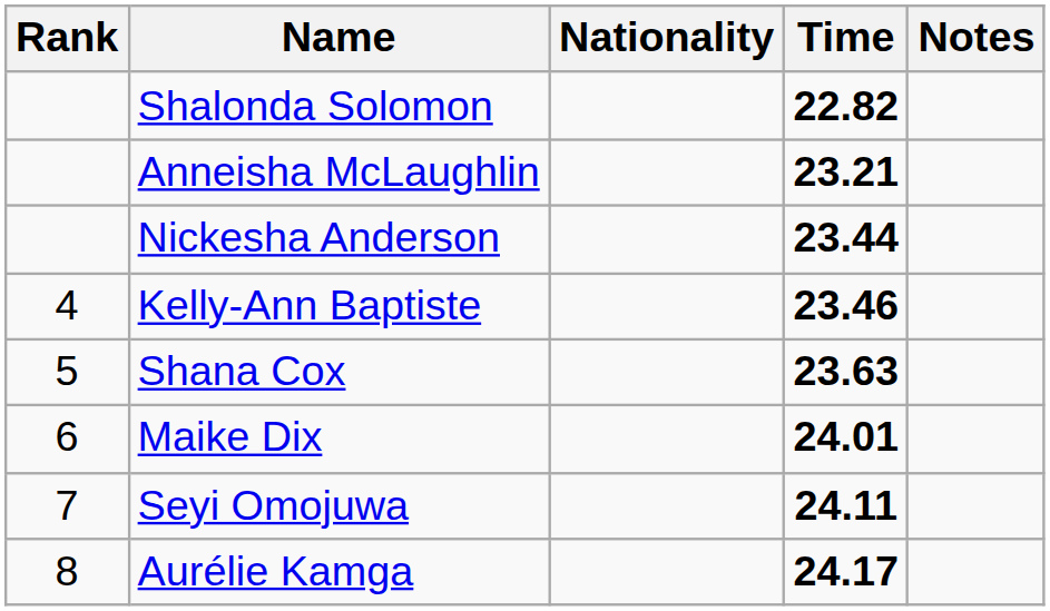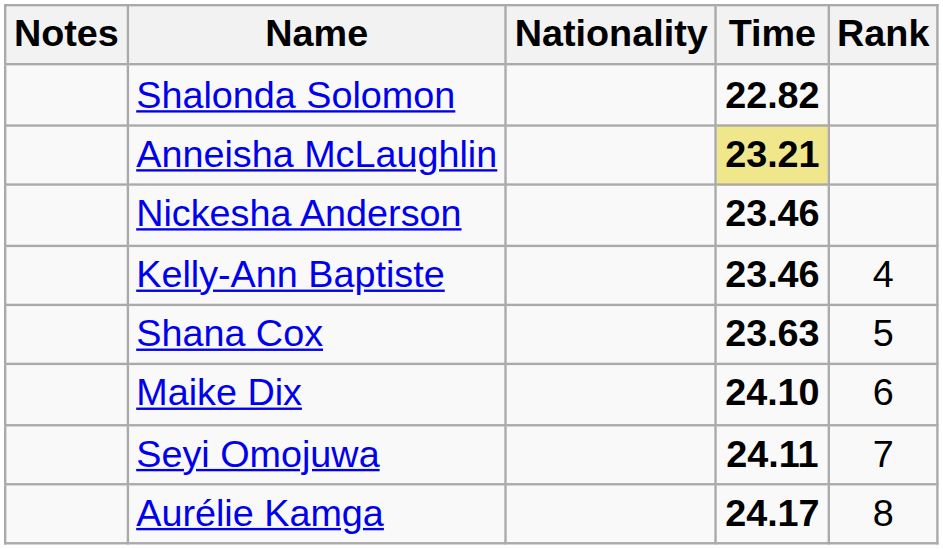columns swapped: Rank <-> Notes
Anneisha McLaughlin | Time: no background -> khaki background
Nickesha Anderson | Time: 23.44 -> 23.46
Maike Dix | Time: 24.01 -> 24.10
